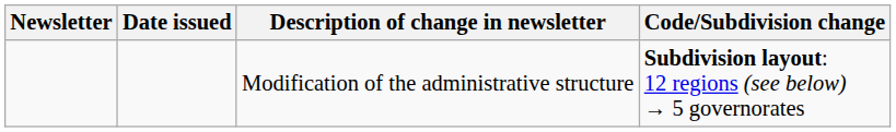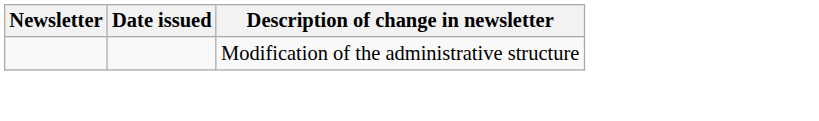- column: Code/Subdivision change | Subdivision layout: 12 regions (see below) → 5 governorates
